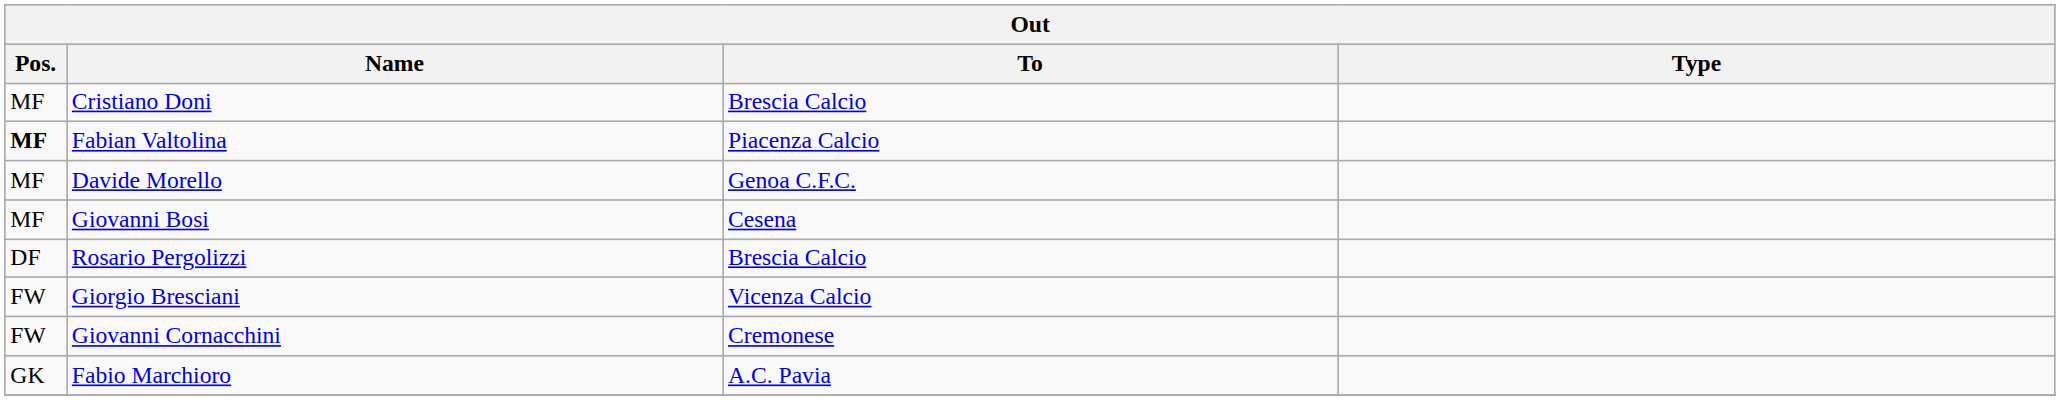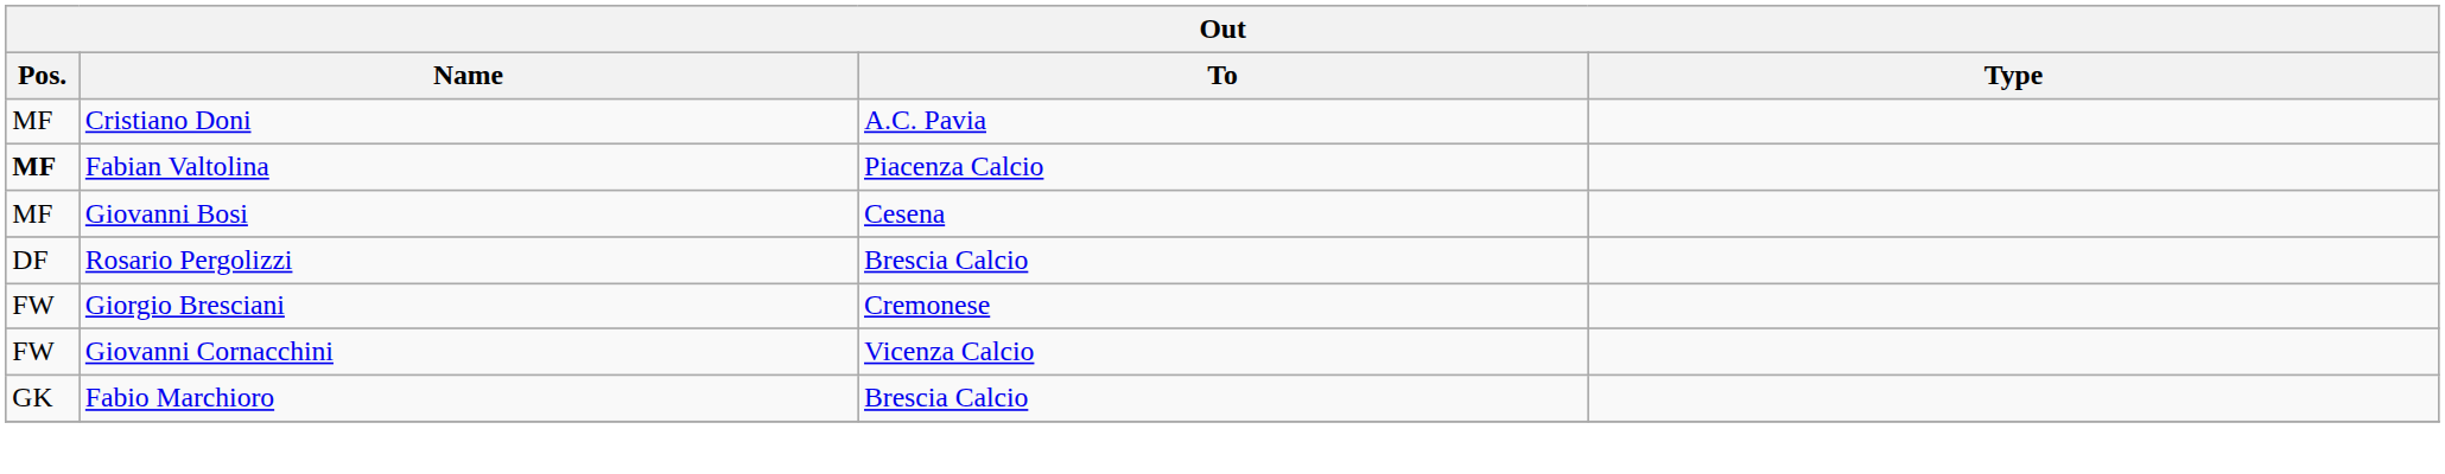Cristiano Doni | To: Brescia Calcio -> A.C. Pavia
- row: MF | Davide Morello | Genoa C.F.C.
Giorgio Bresciani | To: Vicenza Calcio -> Cremonese
Giovanni Cornacchini | To: Cremonese -> Vicenza Calcio
Fabio Marchioro | To: A.C. Pavia -> Brescia Calcio
